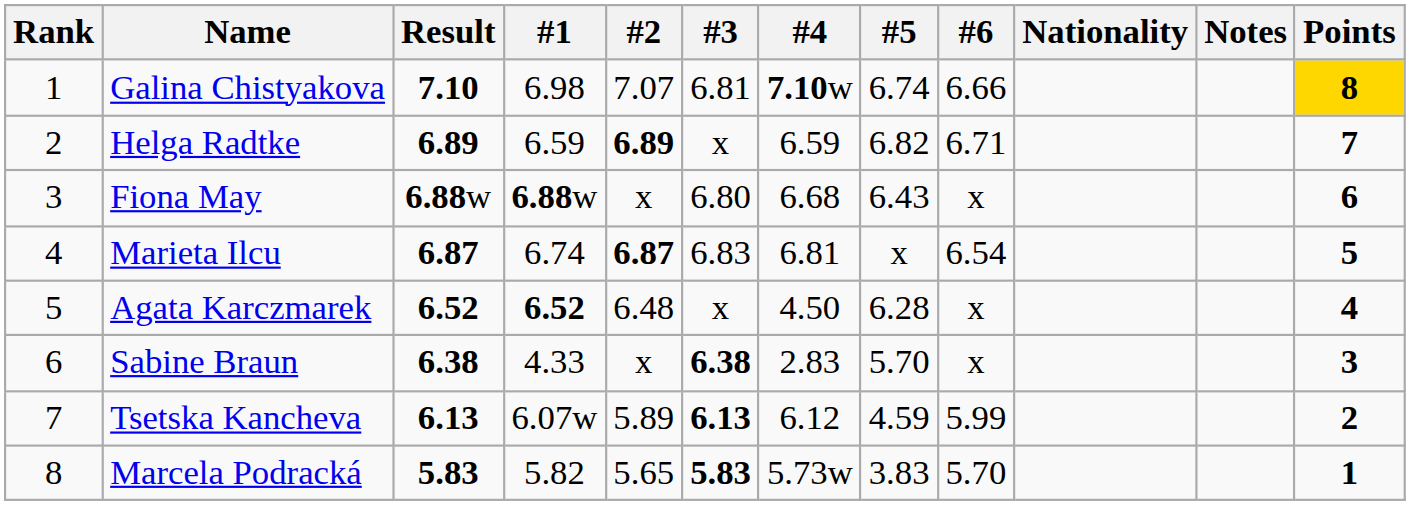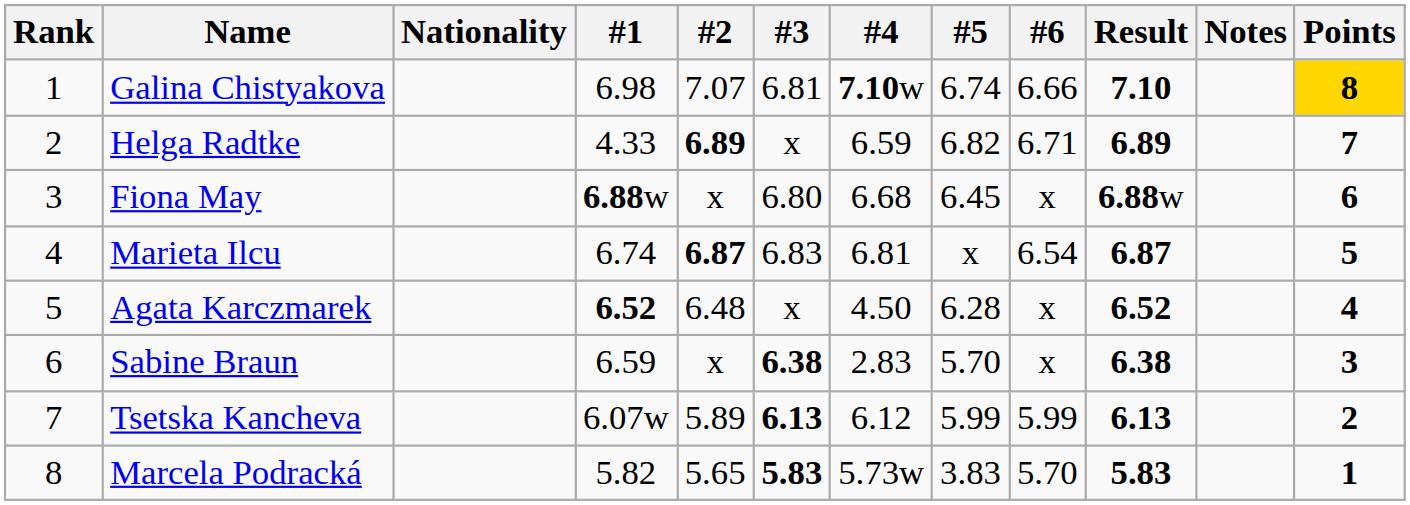columns swapped: Nationality <-> Result
Helga Radtke | #1: 6.59 -> 4.33
Fiona May | #5: 6.43 -> 6.45
Sabine Braun | #1: 4.33 -> 6.59
Tsetska Kancheva | #5: 4.59 -> 5.99
